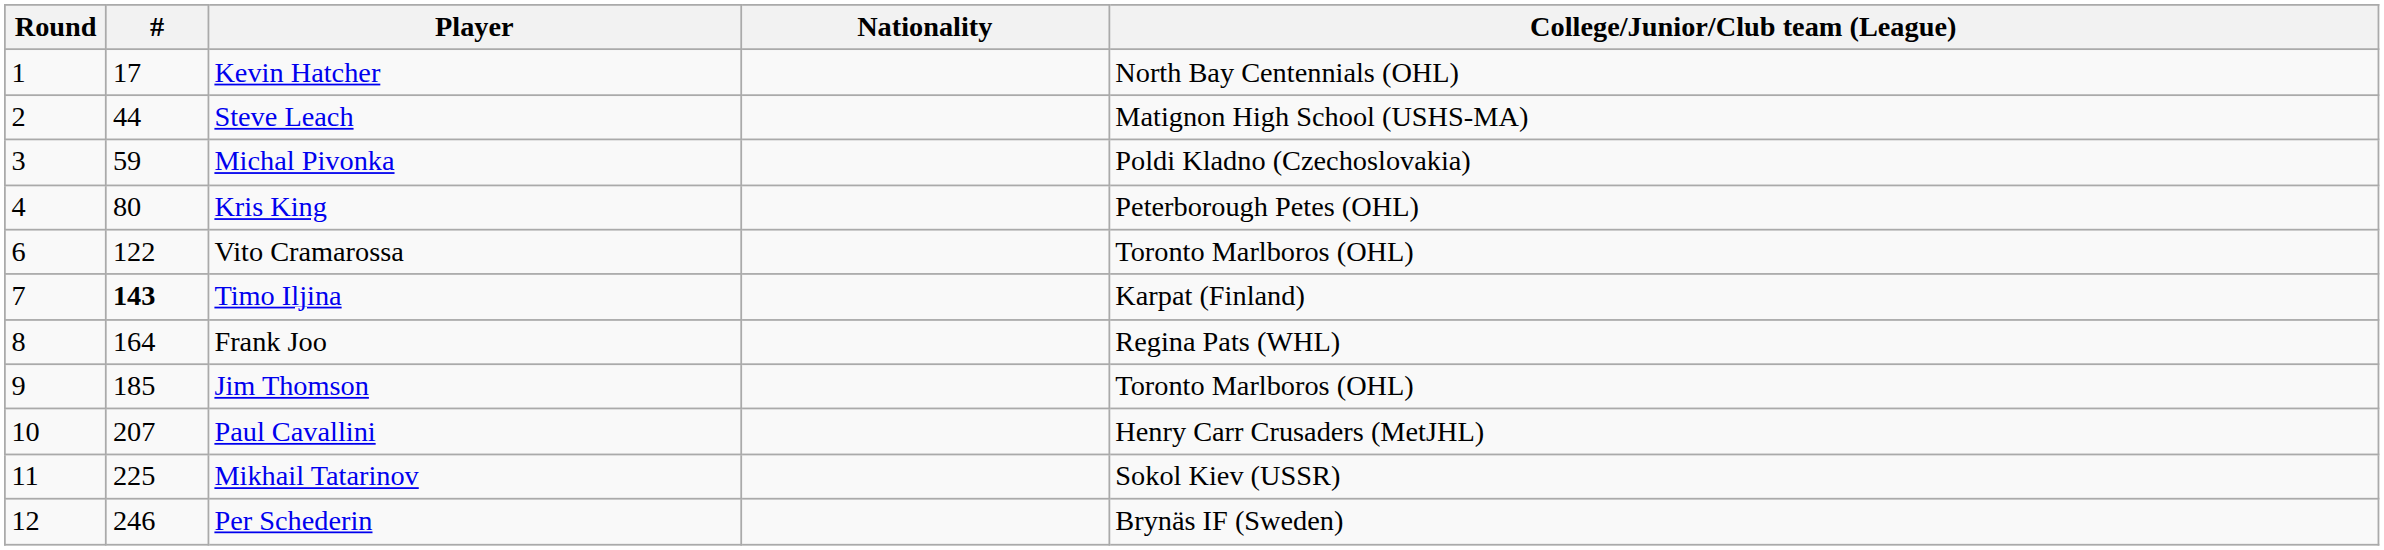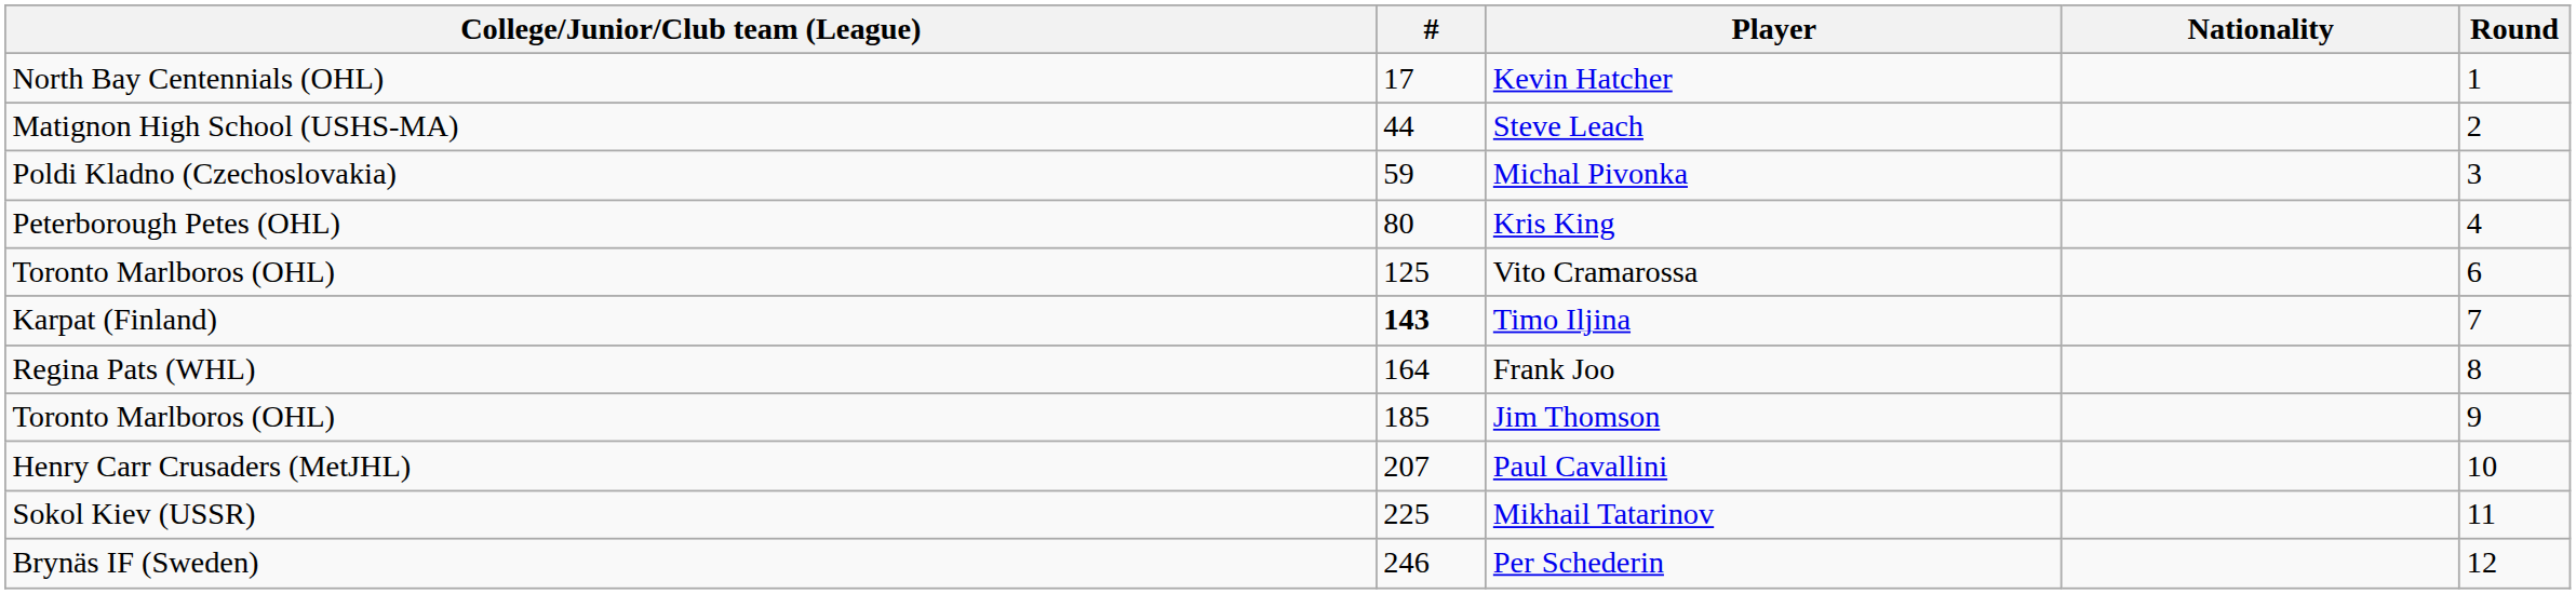columns swapped: Round <-> College/Junior/Club team (League)
Vito Cramarossa | #: 122 -> 125
